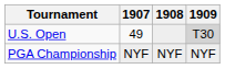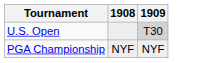- column: 1907 | 49 | NYF
